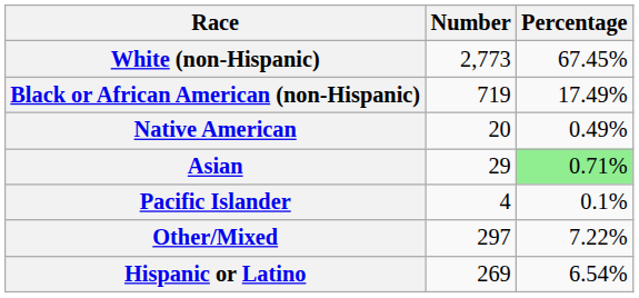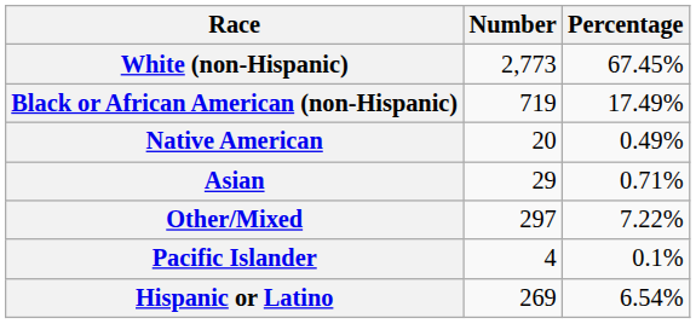Asian | Percentage: lightgreen background -> no background
rows swapped: Pacific Islander <-> Other/Mixed
